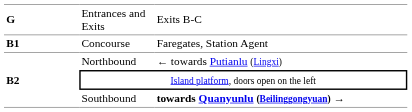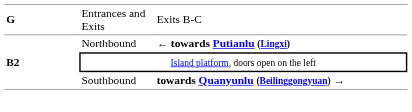- row: B1 | Concourse | Faregates, Station Agent
Northbound | column 3: normal -> bold
